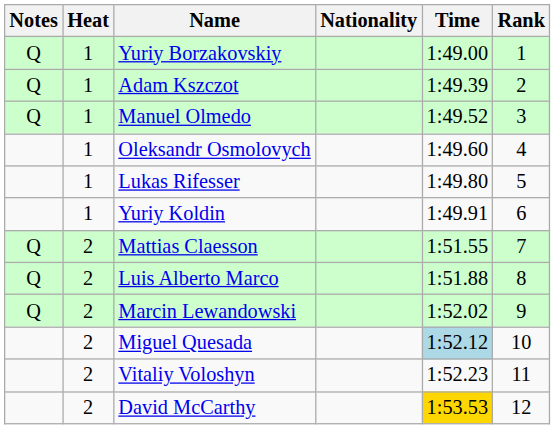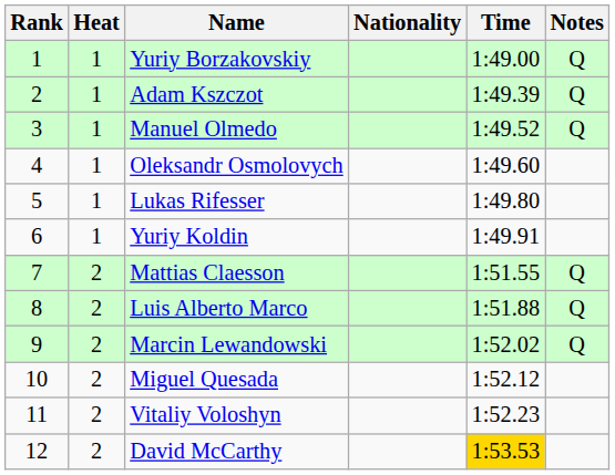columns swapped: Rank <-> Notes
Miguel Quesada | Time: lightblue background -> no background
